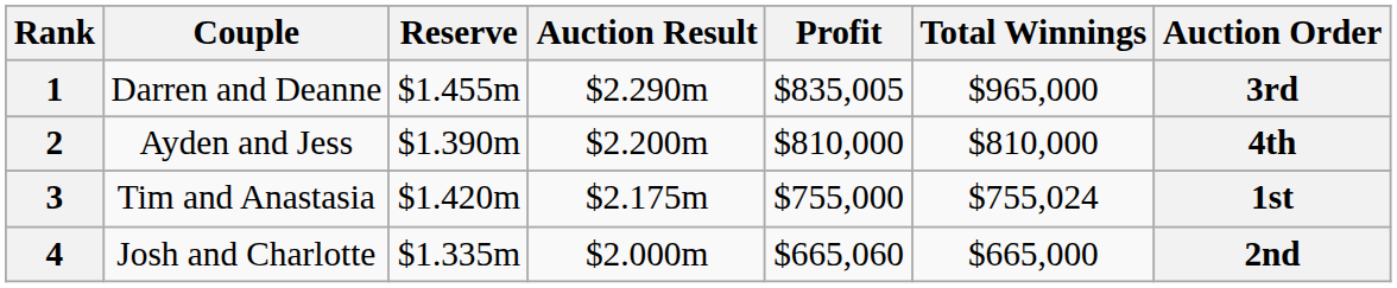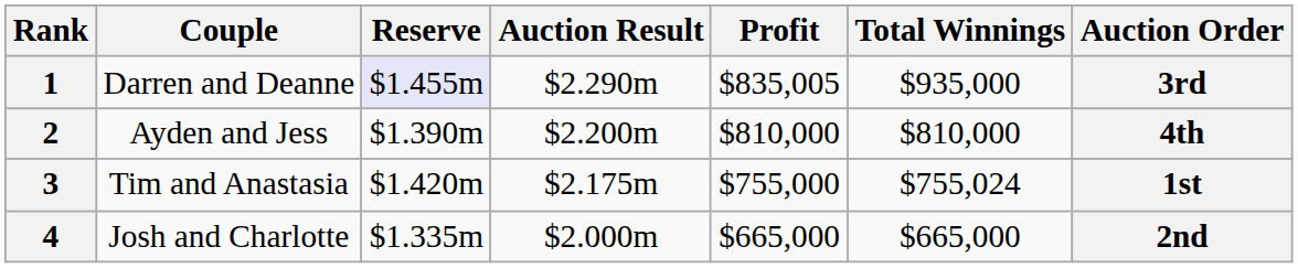1 | Reserve: no background -> lavender background
1 | Total Winnings: $965,000 -> $935,000
4 | Profit: $665,060 -> $665,000
